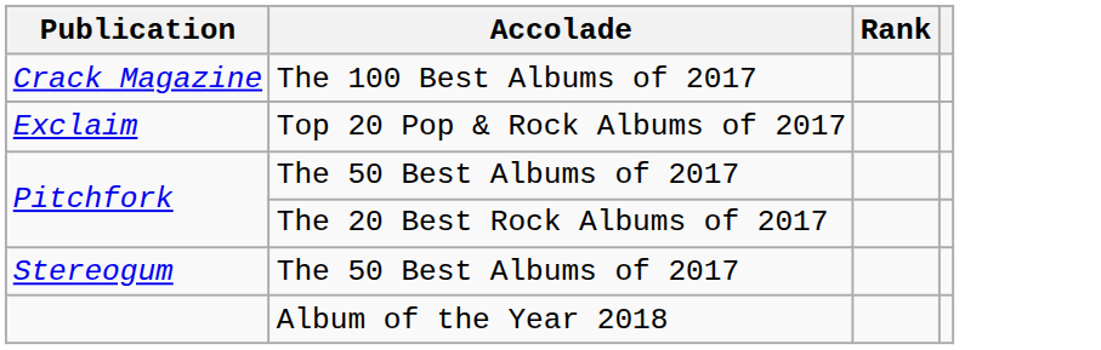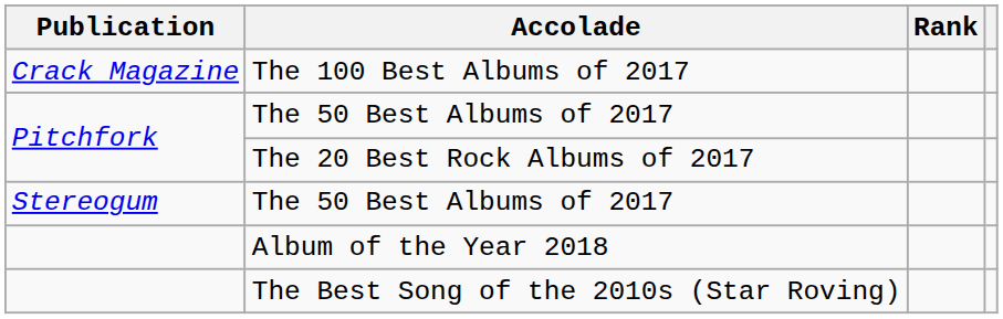- row: Exclaim | Top 20 Pop & Rock Albums of 2017
+ row: The Best Song of the 2010s (Star Roving)
